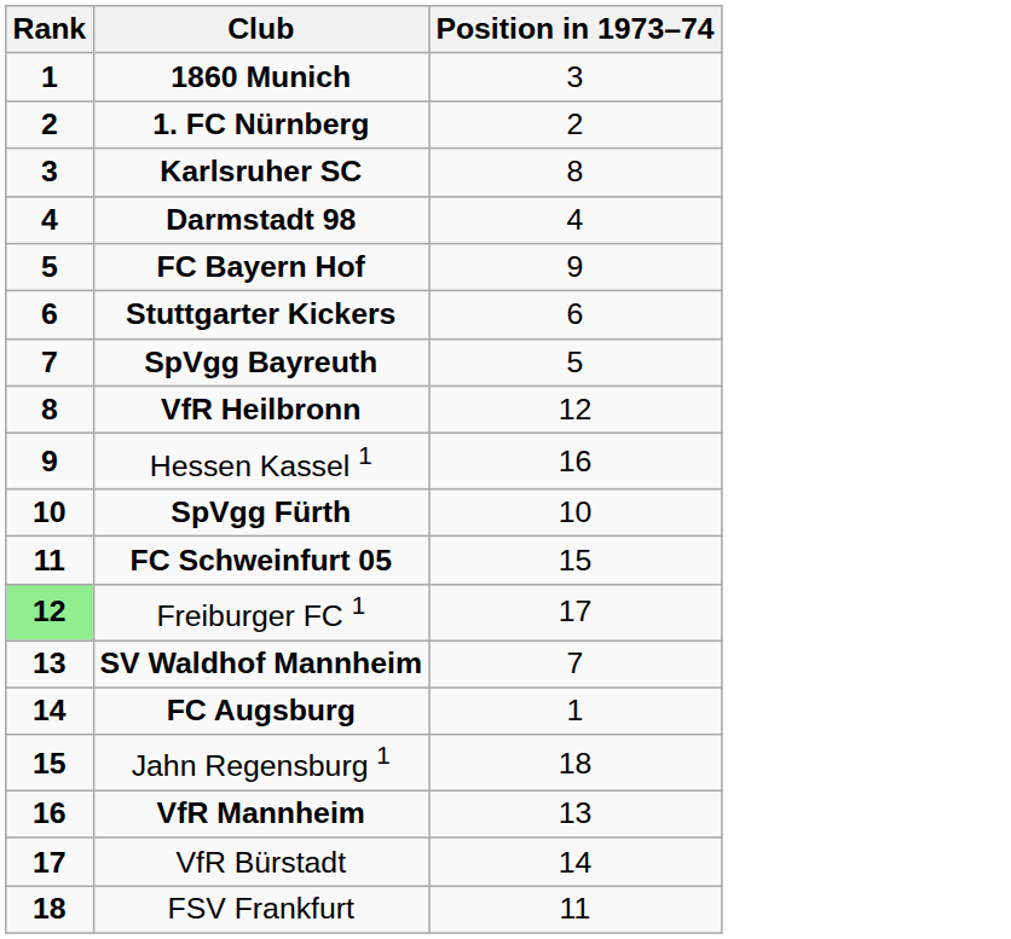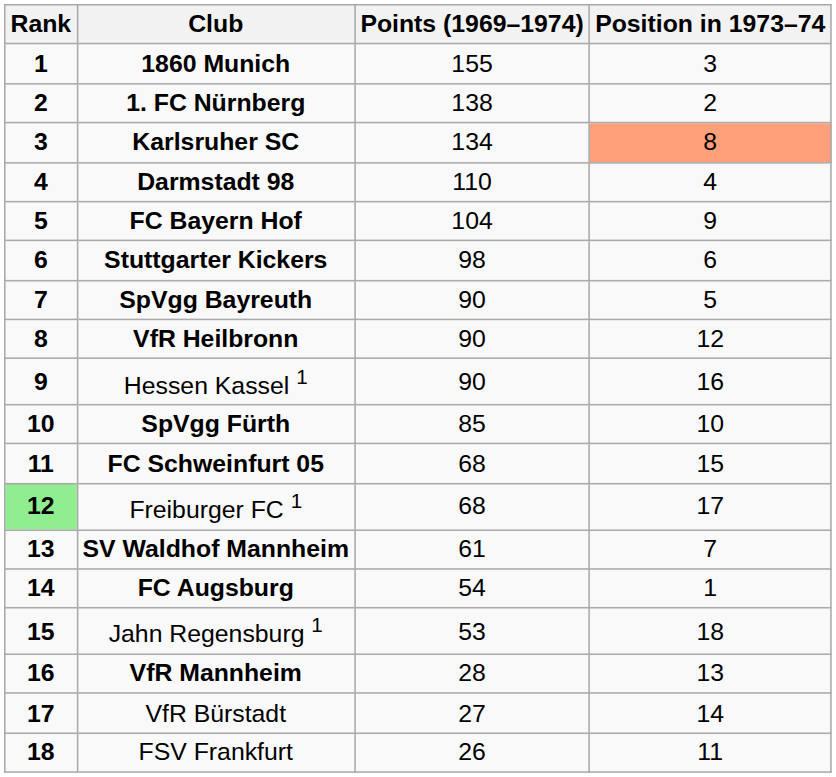+ column: Points (1969–1974) | 155 | 138 | 134 | 110 | 104 | 98 | 90 | 90 | 90 | 85 | 68 | 68 | 61 | 54 | 53 | 28 | 27 | 26
Karlsruher SC | Position in 1973–74: no background -> lightsalmon background
